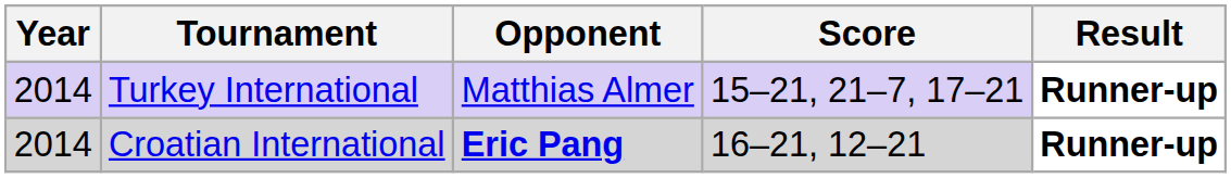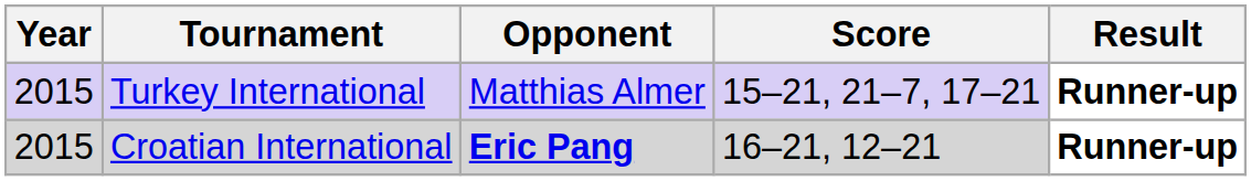Turkey International | Year: 2014 -> 2015
Croatian International | Year: 2014 -> 2015
